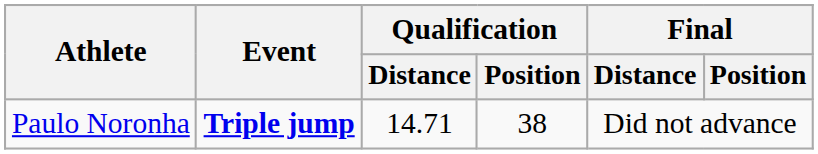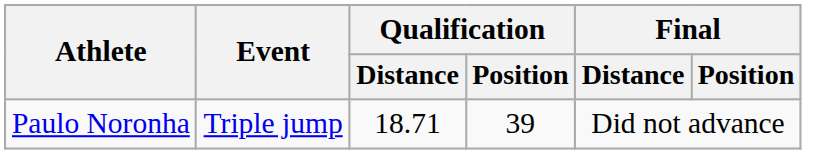Paulo Noronha | Event: bold -> normal
Paulo Noronha | Qualification / Distance: 14.71 -> 18.71
Paulo Noronha | Qualification / Position: 38 -> 39
